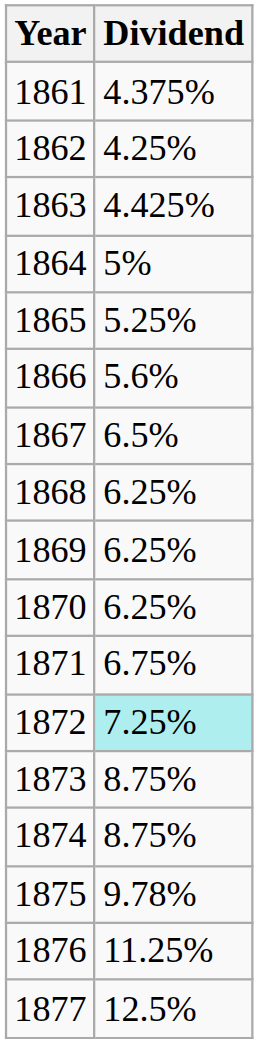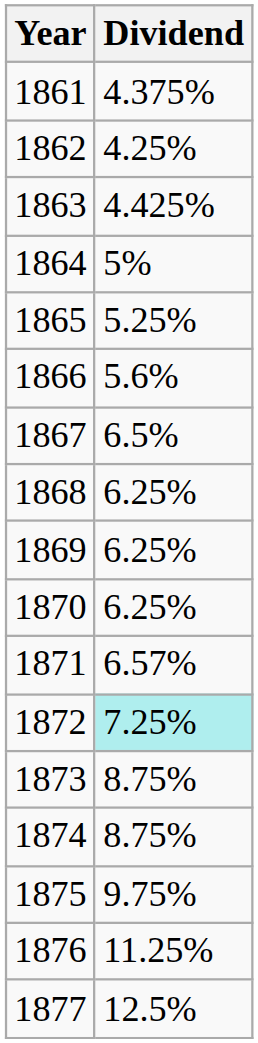1871 | Dividend: 6.75% -> 6.57%
1875 | Dividend: 9.78% -> 9.75%
